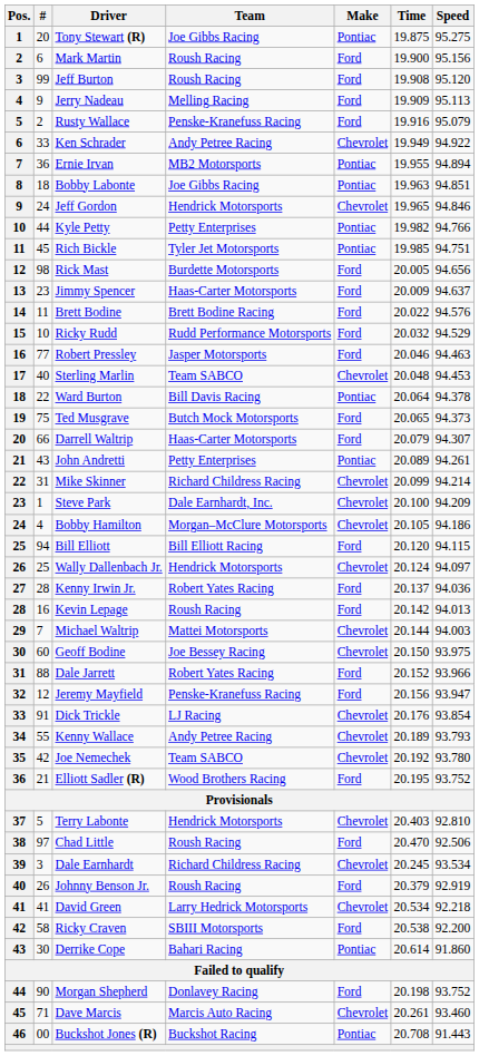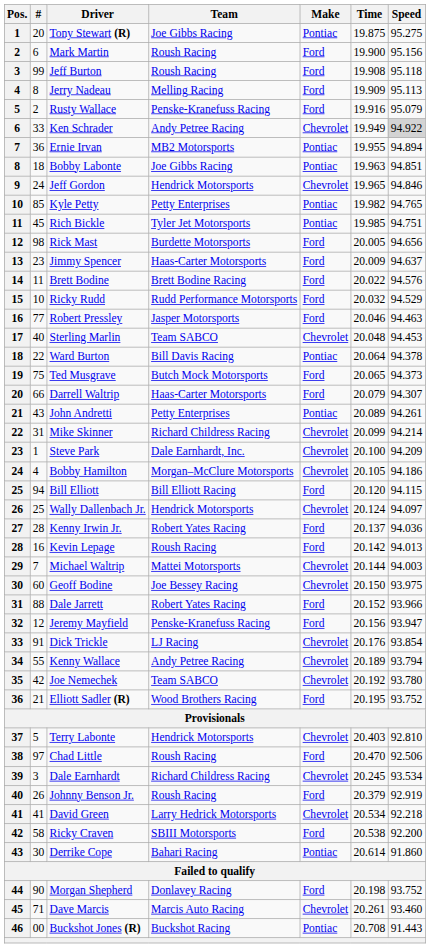Jeff Burton | Speed: 95.120 -> 95.118
Jerry Nadeau | #: 9 -> 8
Ken Schrader | Speed: no background -> lightgrey background
Kyle Petty | #: 44 -> 85
Kyle Petty | Speed: 94.766 -> 94.765
Kenny Wallace | Speed: 93.793 -> 93.794
